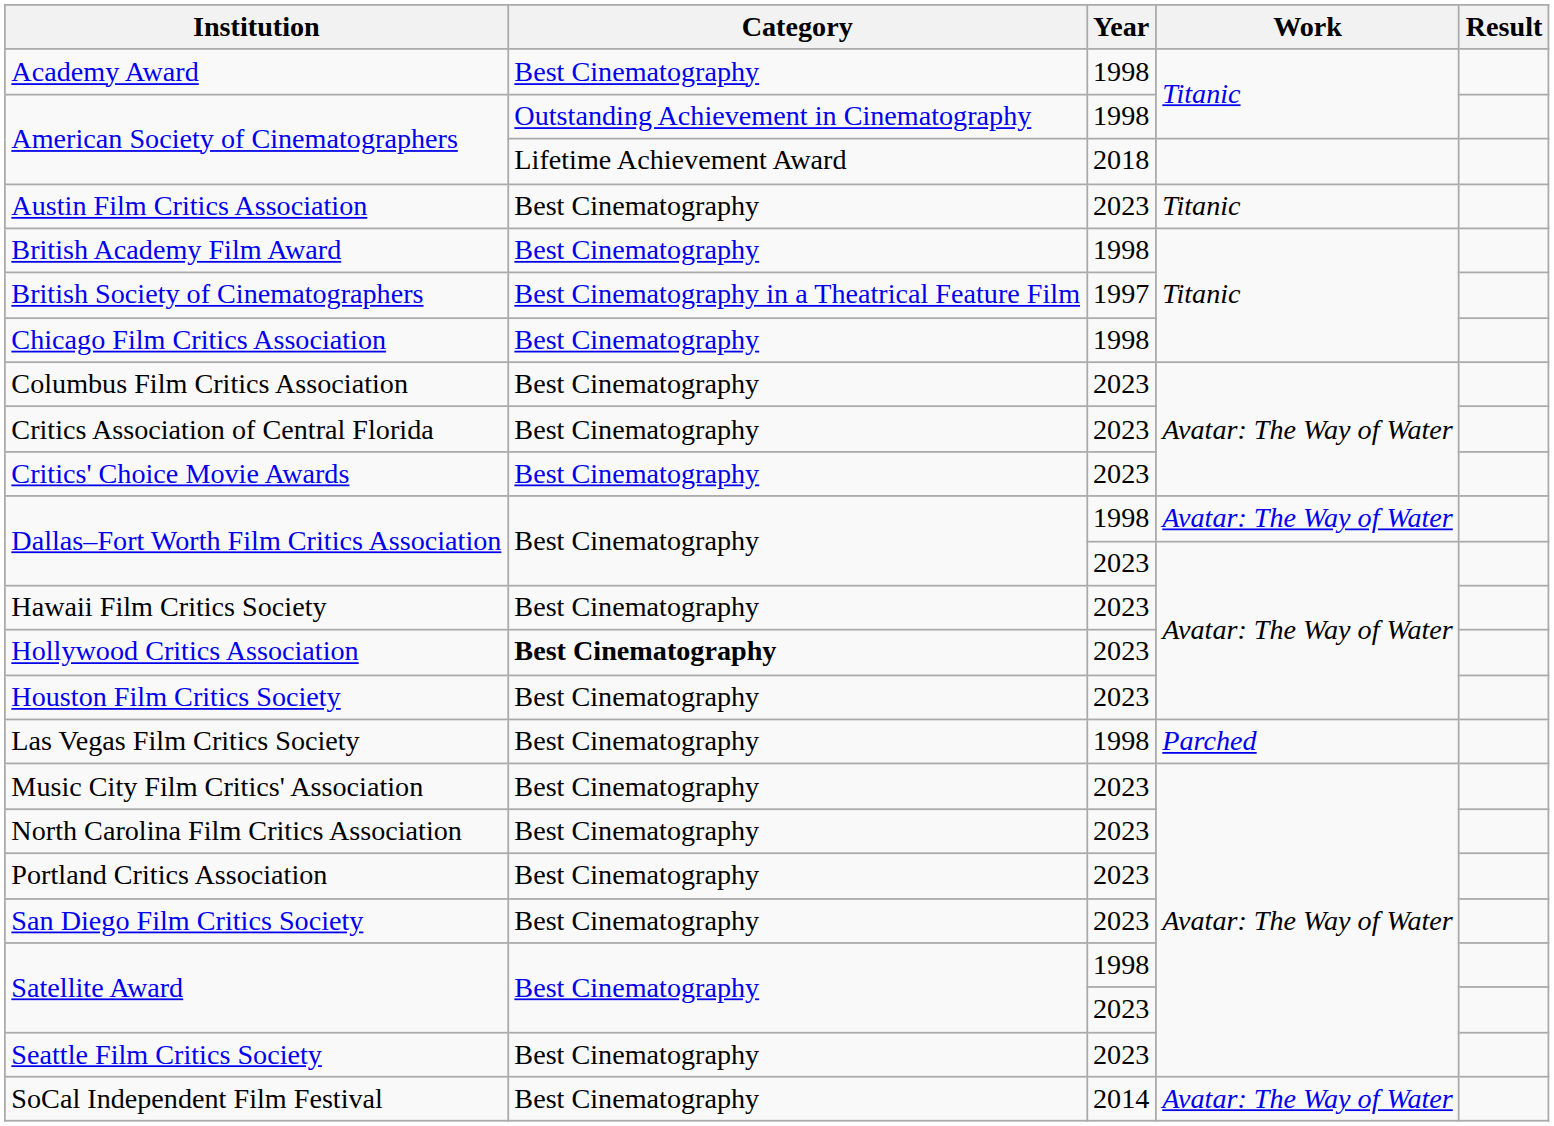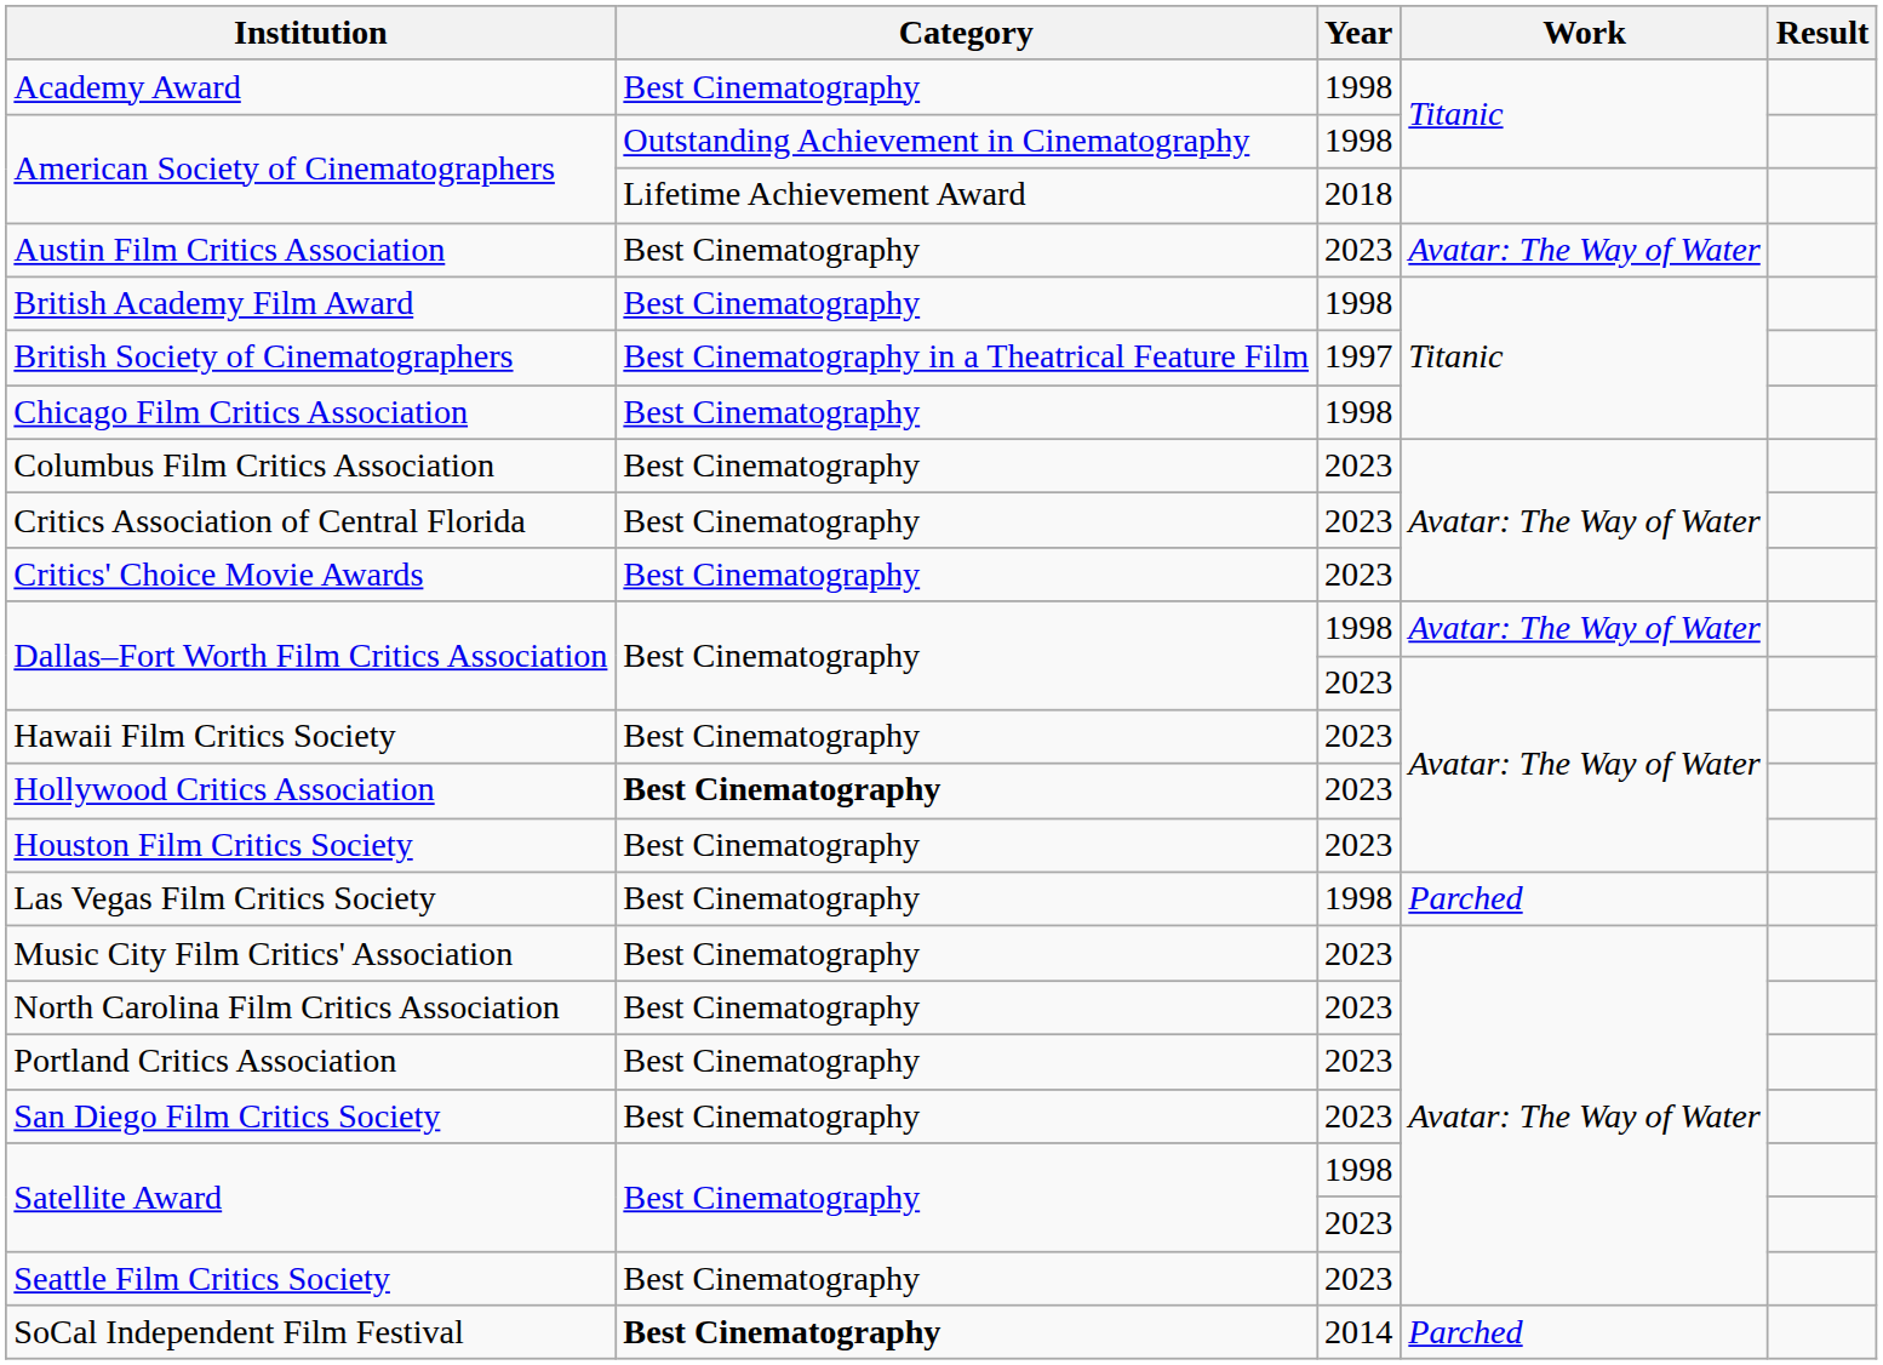Austin Film Critics Association | Work: Titanic -> Avatar: The Way of Water
SoCal Independent Film Festival | Category: normal -> bold
SoCal Independent Film Festival | Work: Avatar: The Way of Water -> Parched
